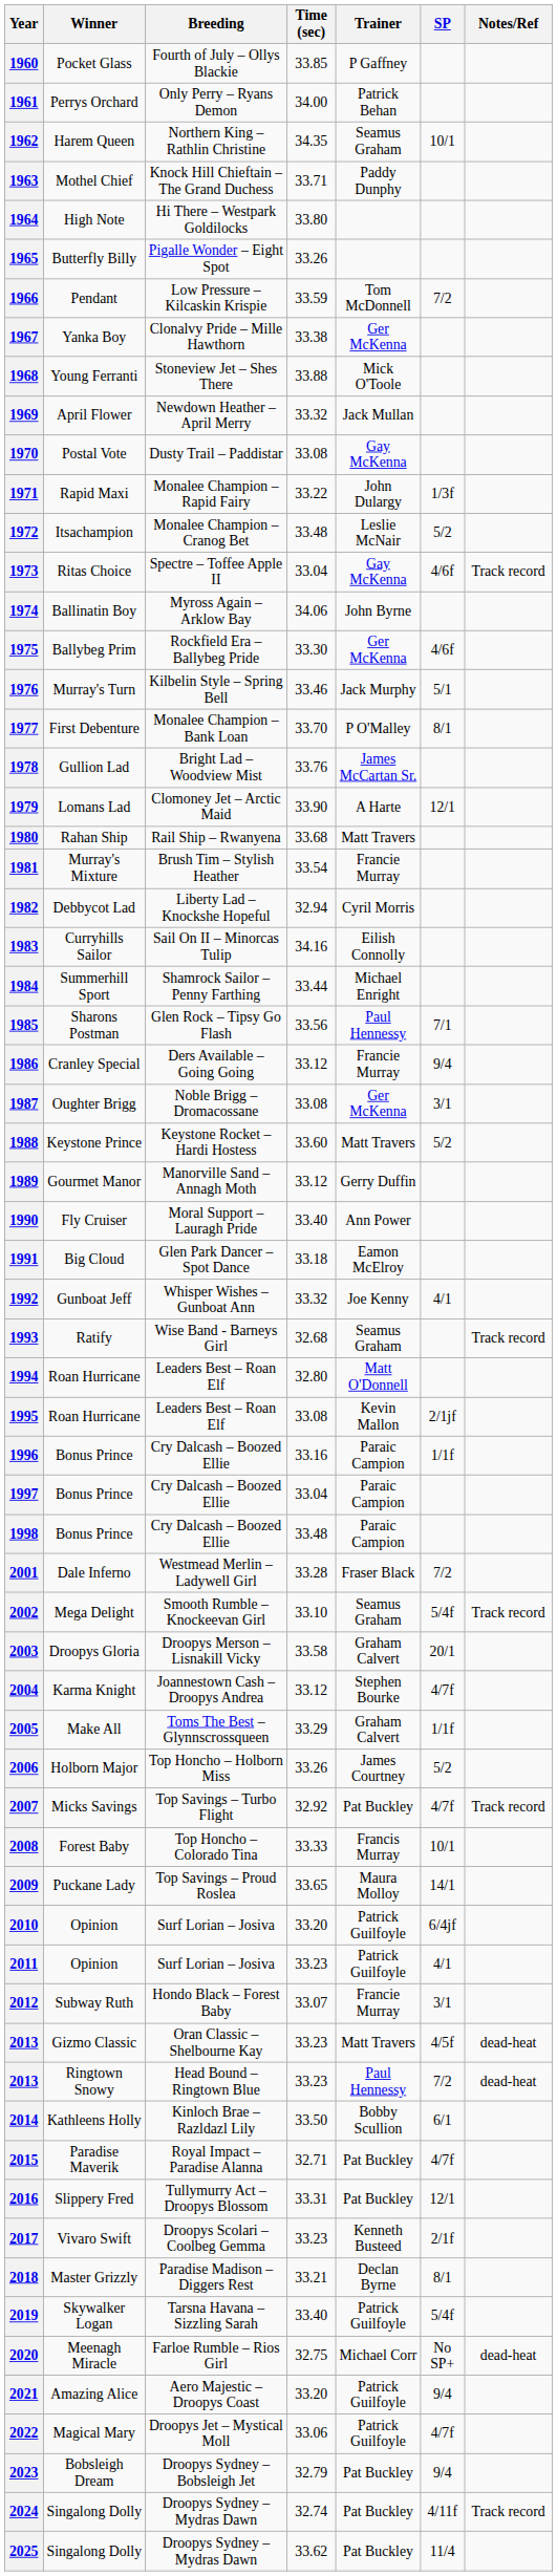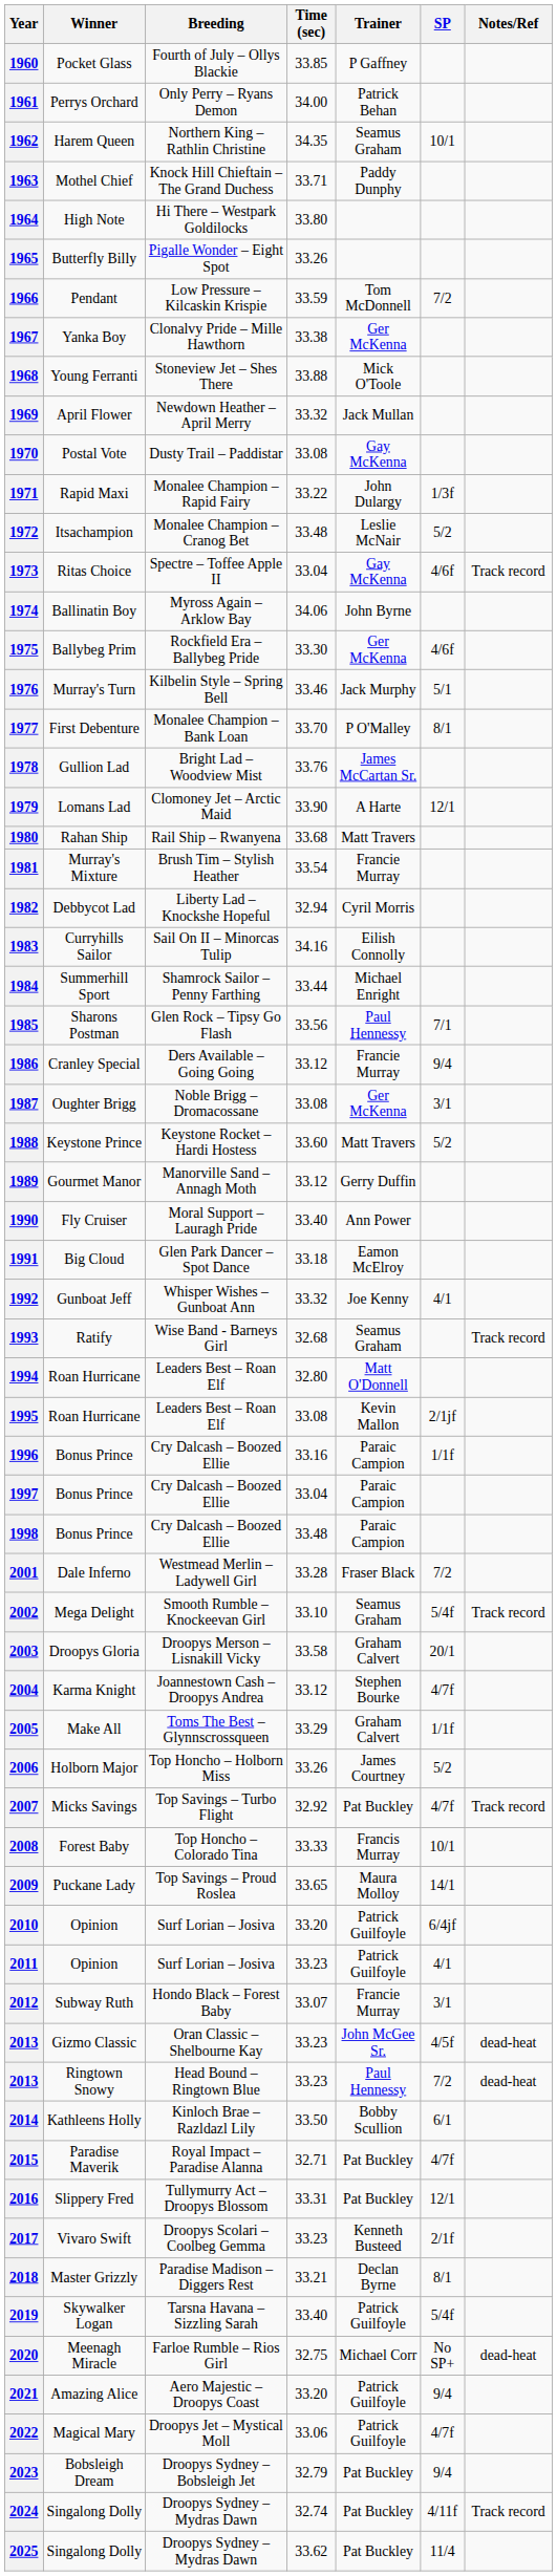2013 / Gizmo Classic | Trainer: Matt Travers -> John McGee Sr.
